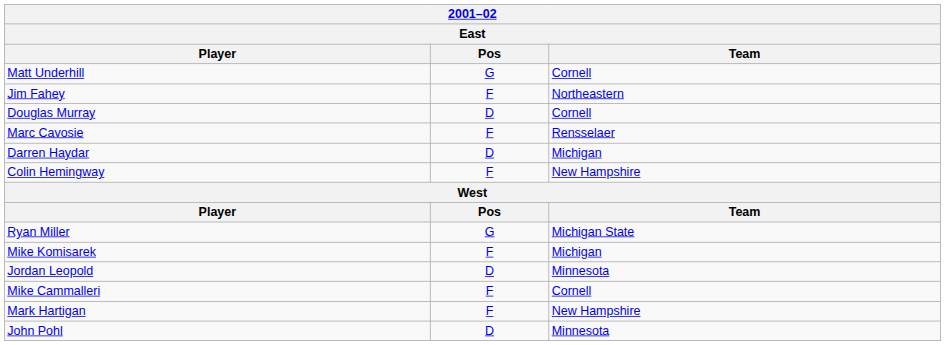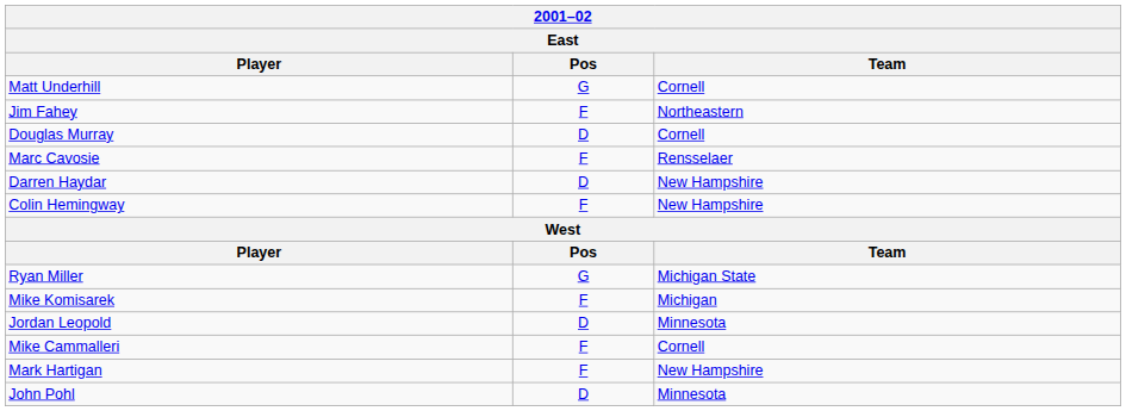Darren Haydar | Team: Michigan -> New Hampshire
